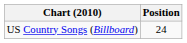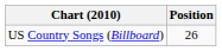US Country Songs (Billboard) | Position: 24 -> 26
